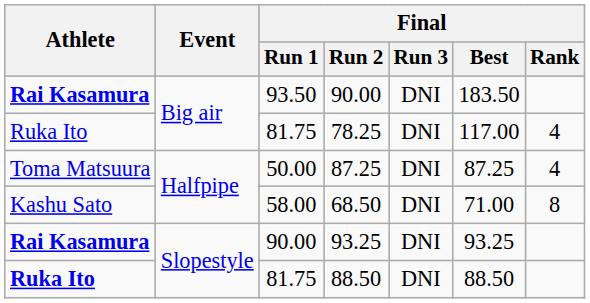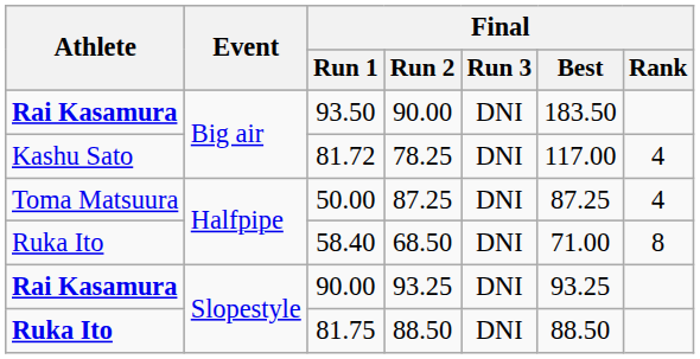78.25 | Athlete: Ruka Ito -> Kashu Sato
78.25 | Final / Run 1: 81.75 -> 81.72
68.50 | Athlete: Kashu Sato -> Ruka Ito
68.50 | Final / Run 1: 58.00 -> 58.40
